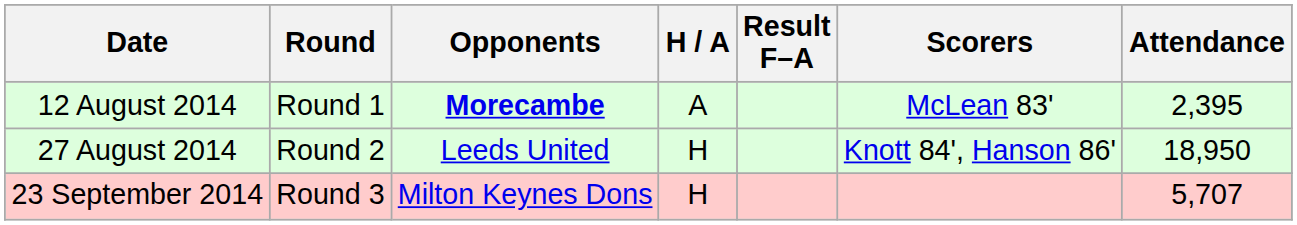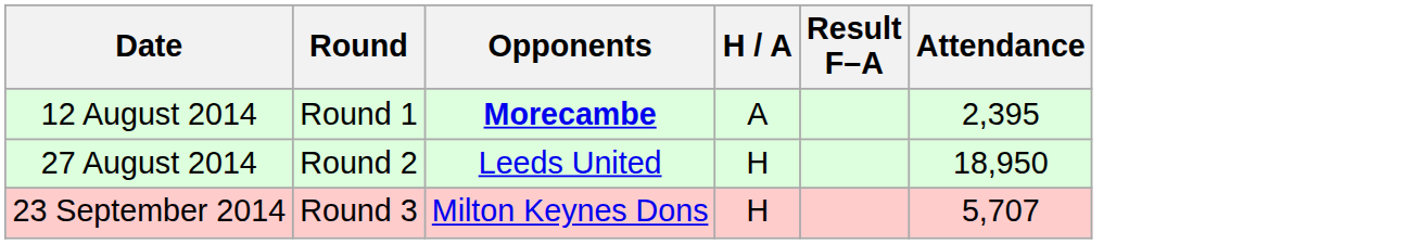- column: Scorers | McLean 83' | Knott 84', Hanson 86'
